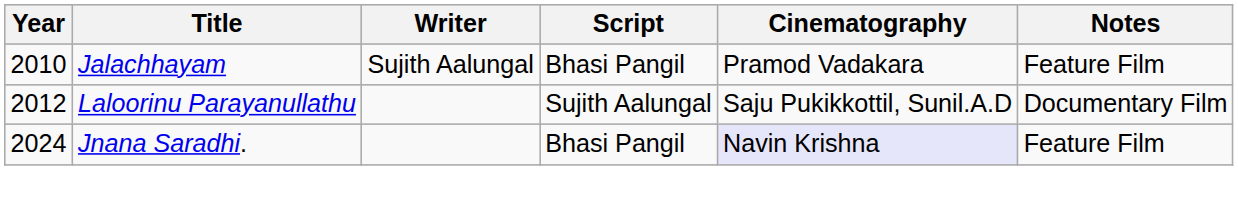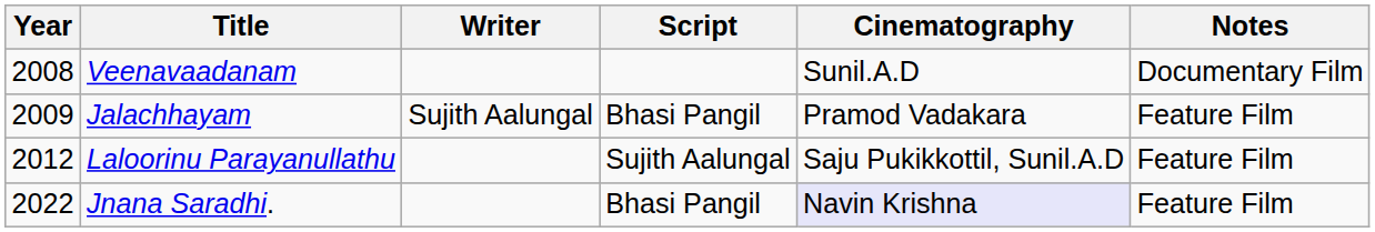+ row: 2008 | Veenavaadanam | Sunil.A.D | Documentary Film
Jalachhayam | Year: 2010 -> 2009
Laloorinu Parayanullathu | Notes: Documentary Film -> Feature Film
Jnana Saradhi. | Year: 2024 -> 2022
